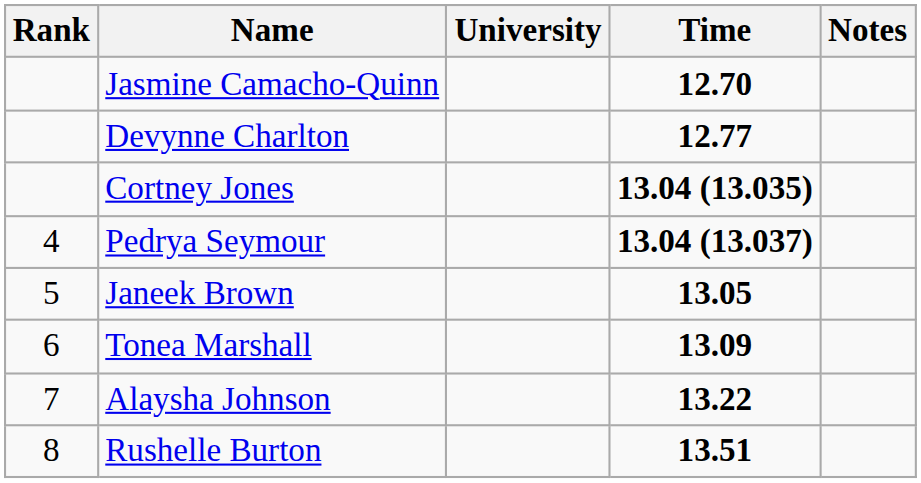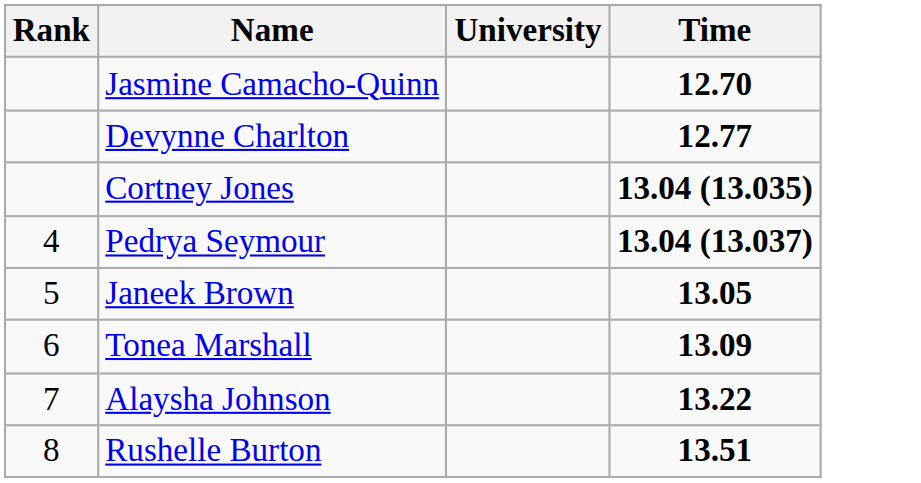- column: Notes
